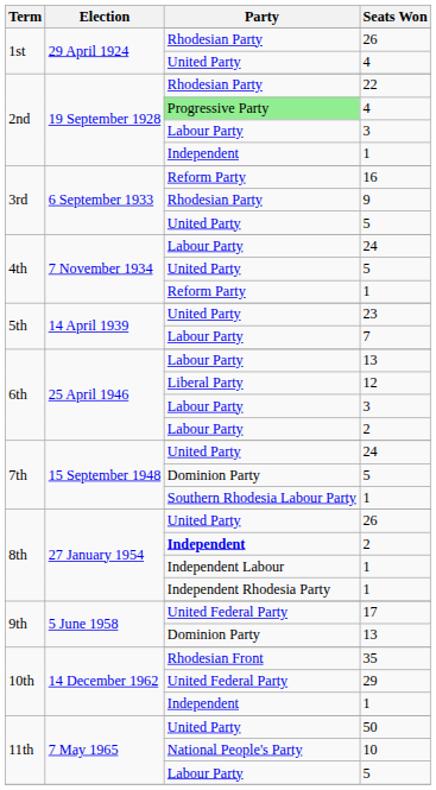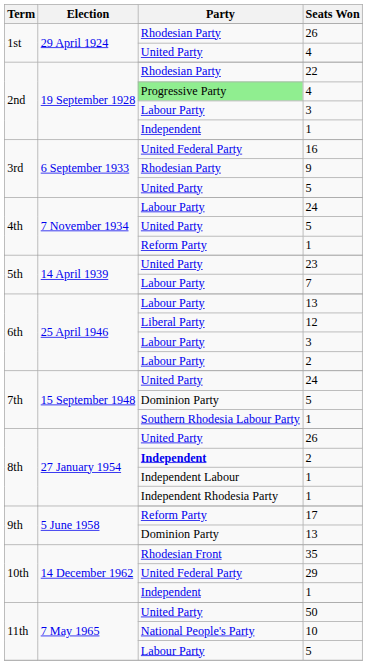16 | Party: Reform Party -> United Federal Party
17 | Party: United Federal Party -> Reform Party
